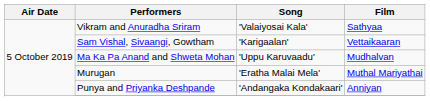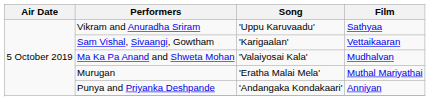Vikram and Anuradha Sriram | Song: 'Valaiyosai Kala' -> 'Uppu Karuvaadu'
Ma Ka Pa Anand and Shweta Mohan | Song: 'Uppu Karuvaadu' -> 'Valaiyosai Kala'
